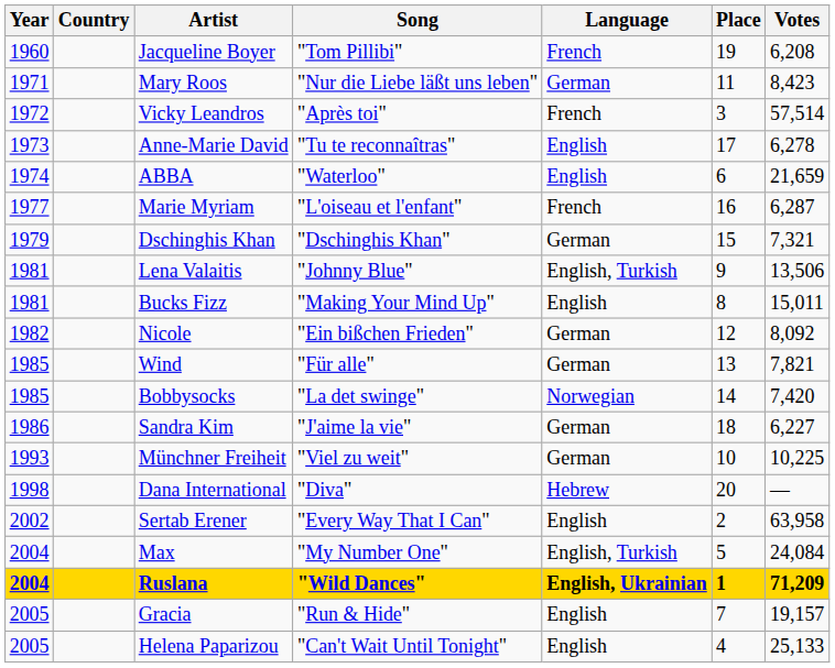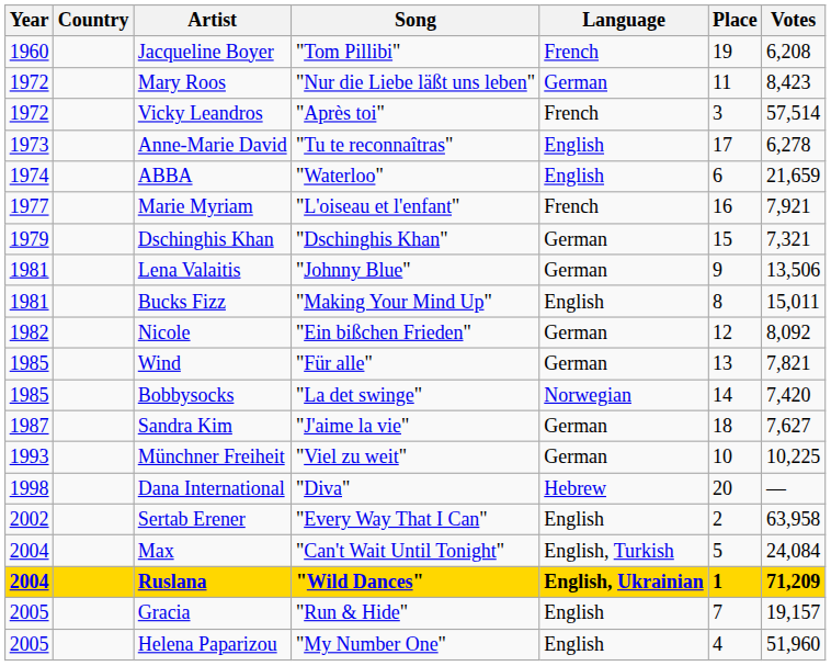Mary Roos | Year: 1971 -> 1972
Marie Myriam | Votes: 6,287 -> 7,921
Lena Valaitis | Language: English, Turkish -> German
Sandra Kim | Year: 1986 -> 1987
Sandra Kim | Votes: 6,227 -> 7,627
Max | Song: "My Number One" -> "Can't Wait Until Tonight"
Helena Paparizou | Song: "Can't Wait Until Tonight" -> "My Number One"
Helena Paparizou | Votes: 25,133 -> 51,960
